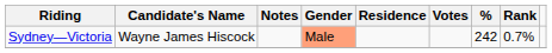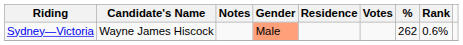Sydney—Victoria | %: 242 -> 262
Sydney—Victoria | Rank: 0.7% -> 0.6%
